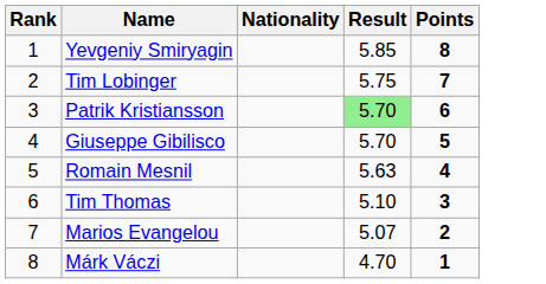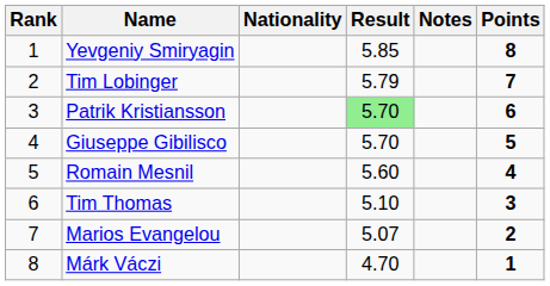+ column: Notes
Tim Lobinger | Result: 5.75 -> 5.79
Romain Mesnil | Result: 5.63 -> 5.60
